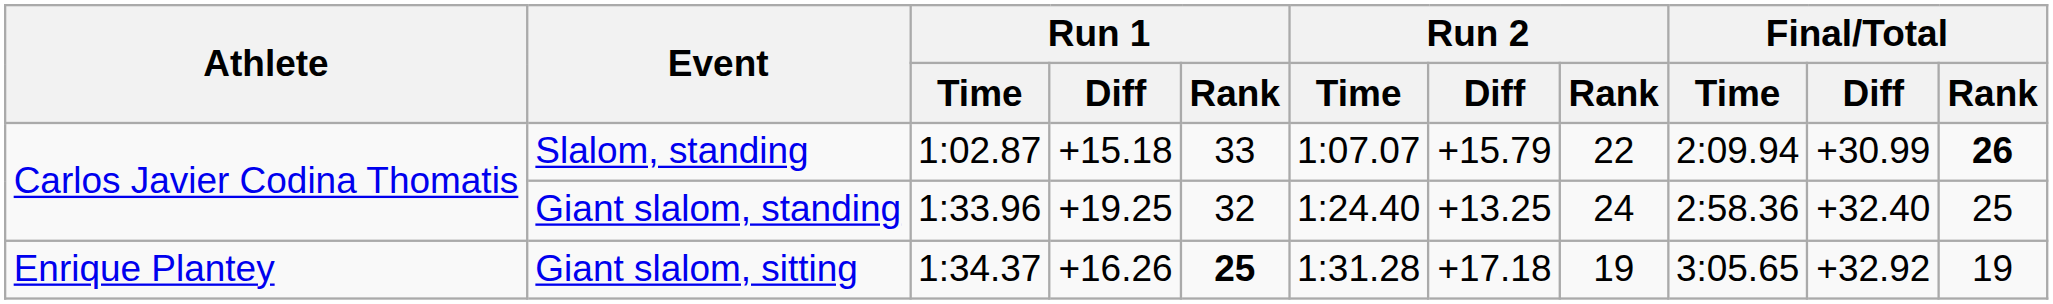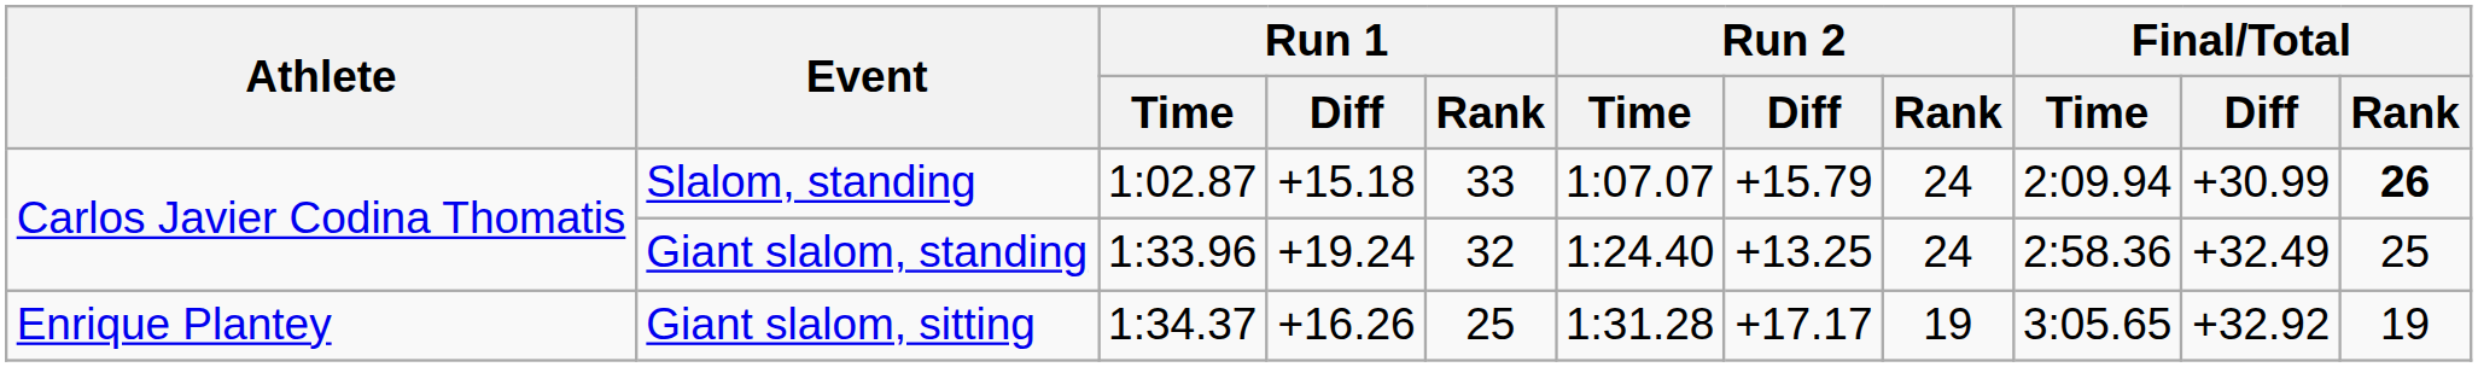Slalom, standing | Run 2 / Rank: 22 -> 24
Giant slalom, standing | Run 1 / Diff: +19.25 -> +19.24
Giant slalom, standing | Final/Total / Diff: +32.40 -> +32.49
Giant slalom, sitting | Run 1 / Rank: bold -> normal
Giant slalom, sitting | Run 2 / Diff: +17.18 -> +17.17
